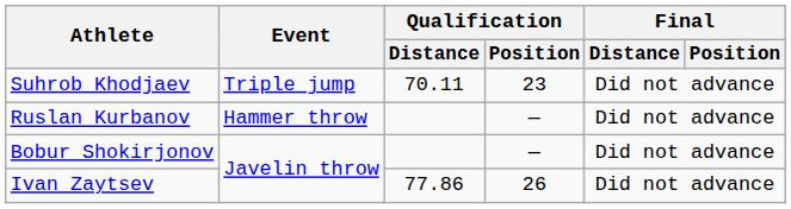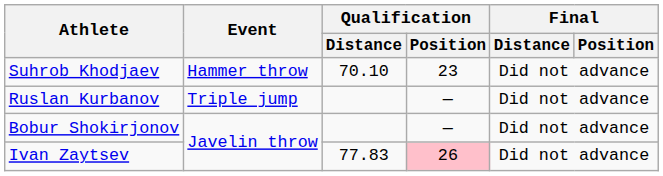Suhrob Khodjaev | Event: Triple jump -> Hammer throw
Suhrob Khodjaev | Qualification / Distance: 70.11 -> 70.10
Ruslan Kurbanov | Event: Hammer throw -> Triple jump
Ivan Zaytsev | Qualification / Distance: 77.86 -> 77.83
Ivan Zaytsev | Qualification / Position: no background -> pink background
